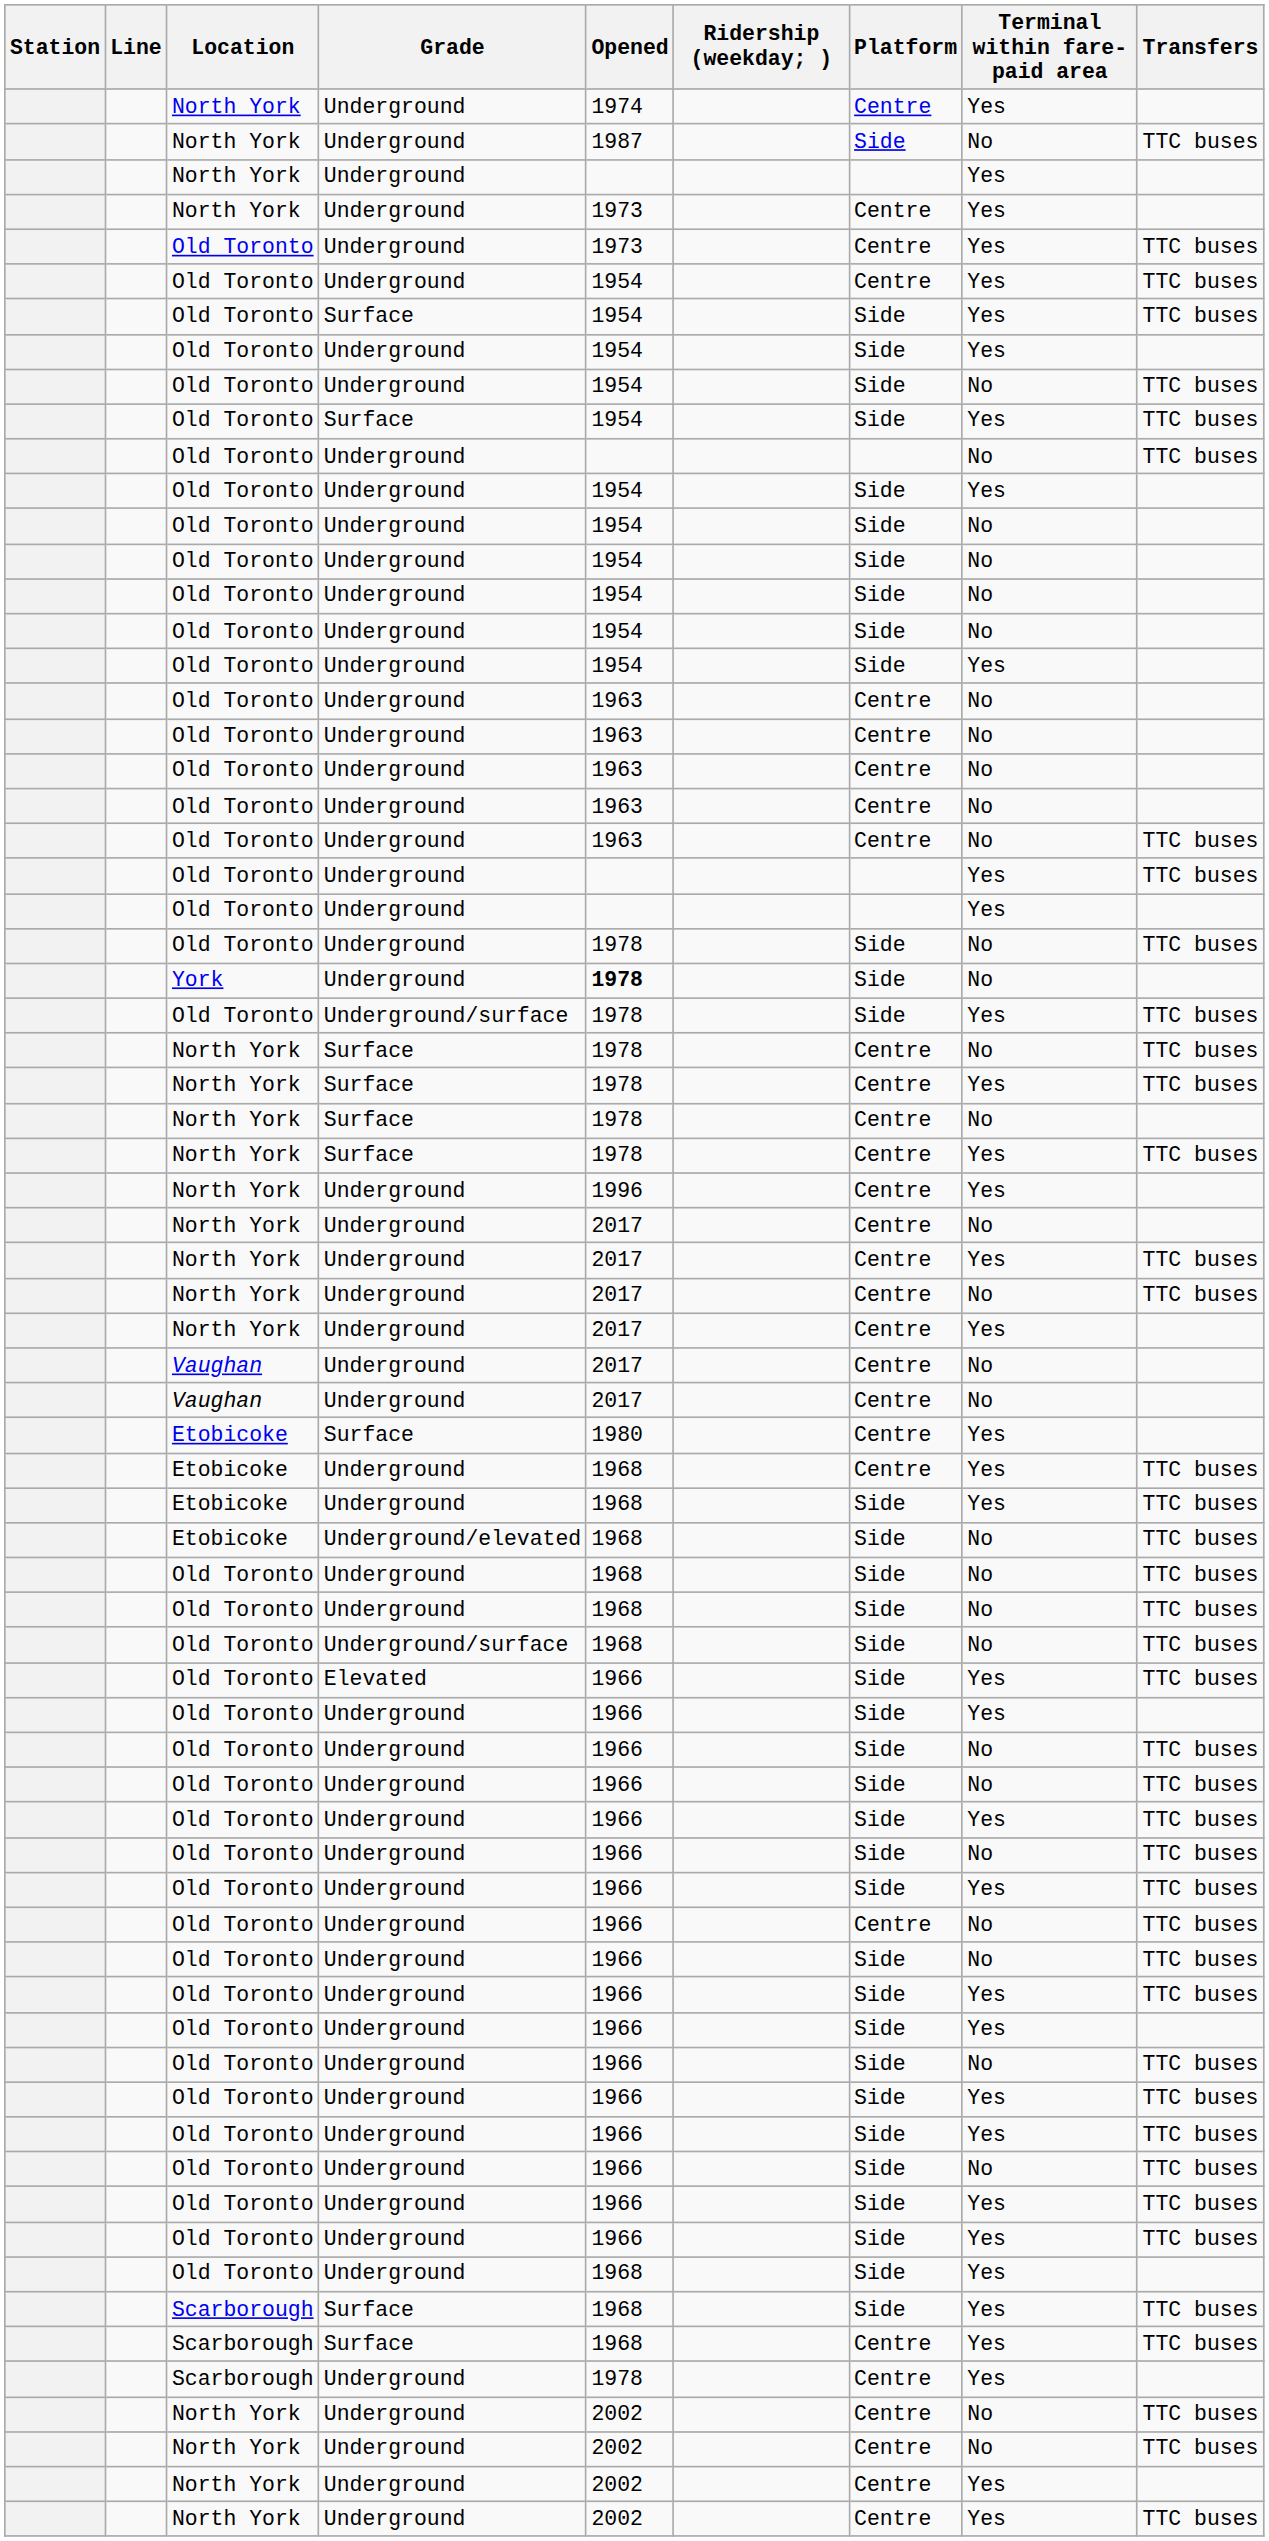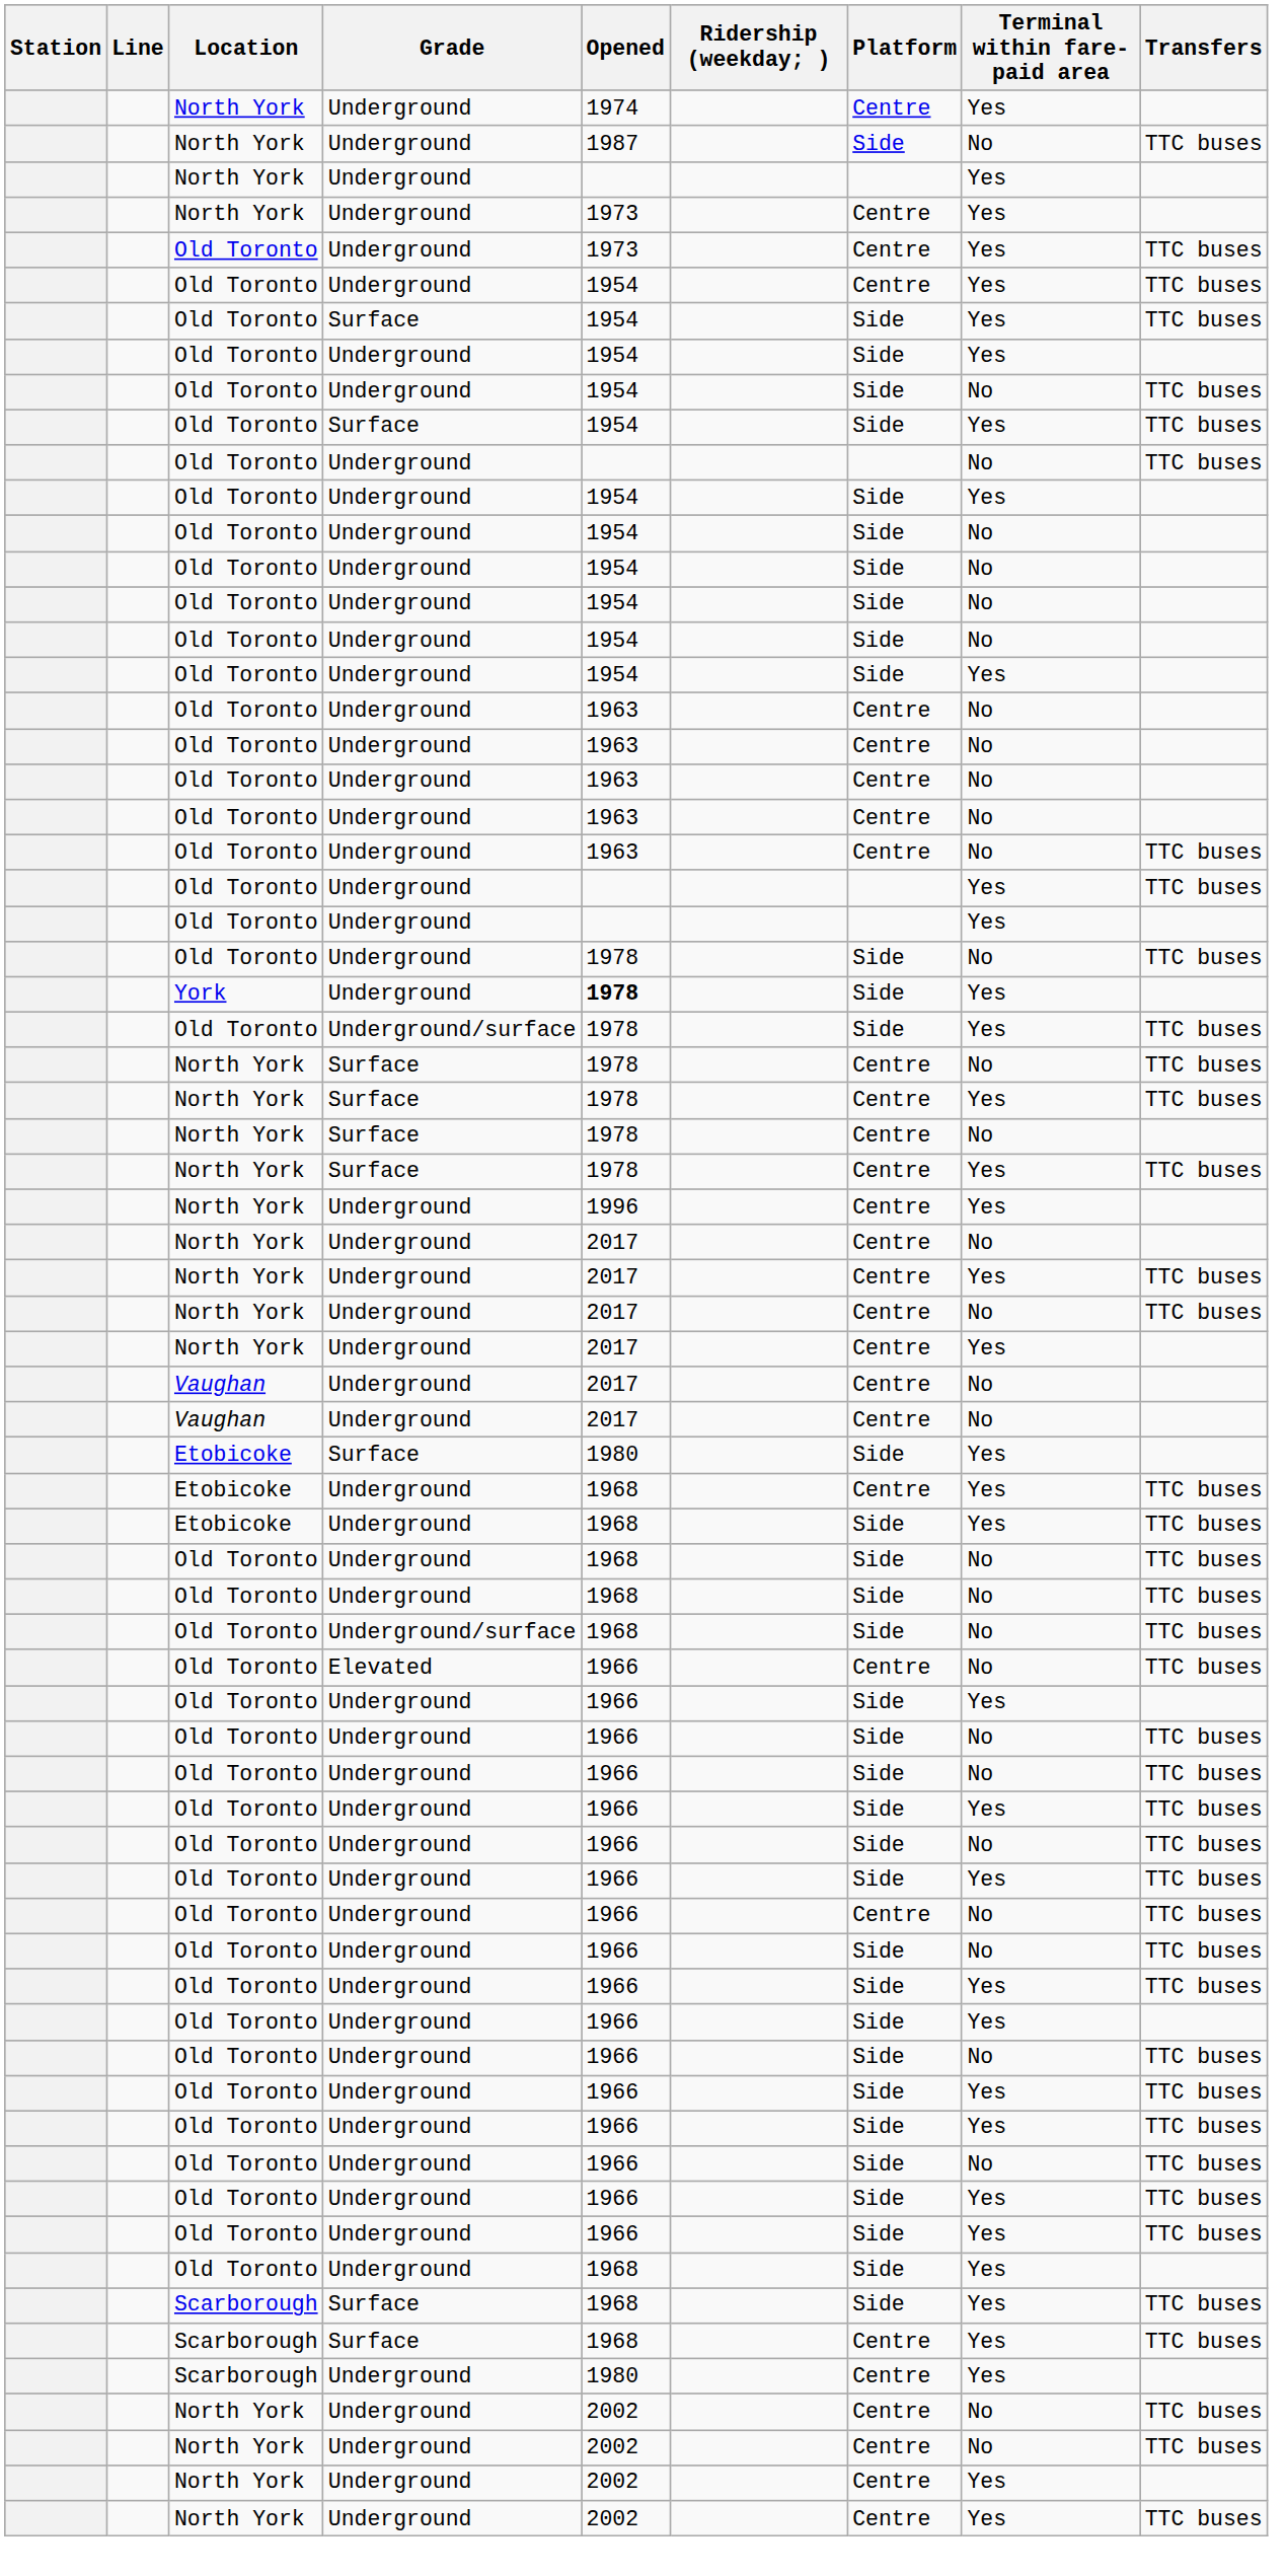York | Terminal within fare-paid area: No -> Yes
Etobicoke / Surface | Platform: Centre -> Side
- row: Etobicoke | Underground/elevated | 1968 | Side | No | TTC buses
Old Toronto / Elevated | Platform: Side -> Centre
Old Toronto / Elevated | Terminal within fare-paid area: Yes -> No
Scarborough / Underground | Opened: 1978 -> 1980
